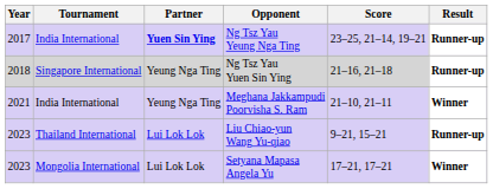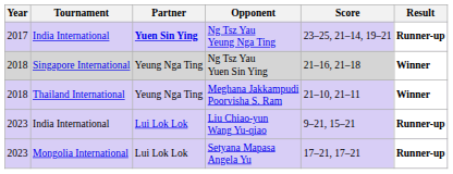Ng Tsz Yau Yuen Sin Ying | Result: Runner-up -> Winner
Meghana Jakkampudi Poorvisha S. Ram | Year: 2021 -> 2018
Meghana Jakkampudi Poorvisha S. Ram | Tournament: India International -> Thailand International
Liu Chiao-yun Wang Yu-qiao | Tournament: Thailand International -> India International
Setyana Mapasa Angela Yu | Result: Winner -> Runner-up
